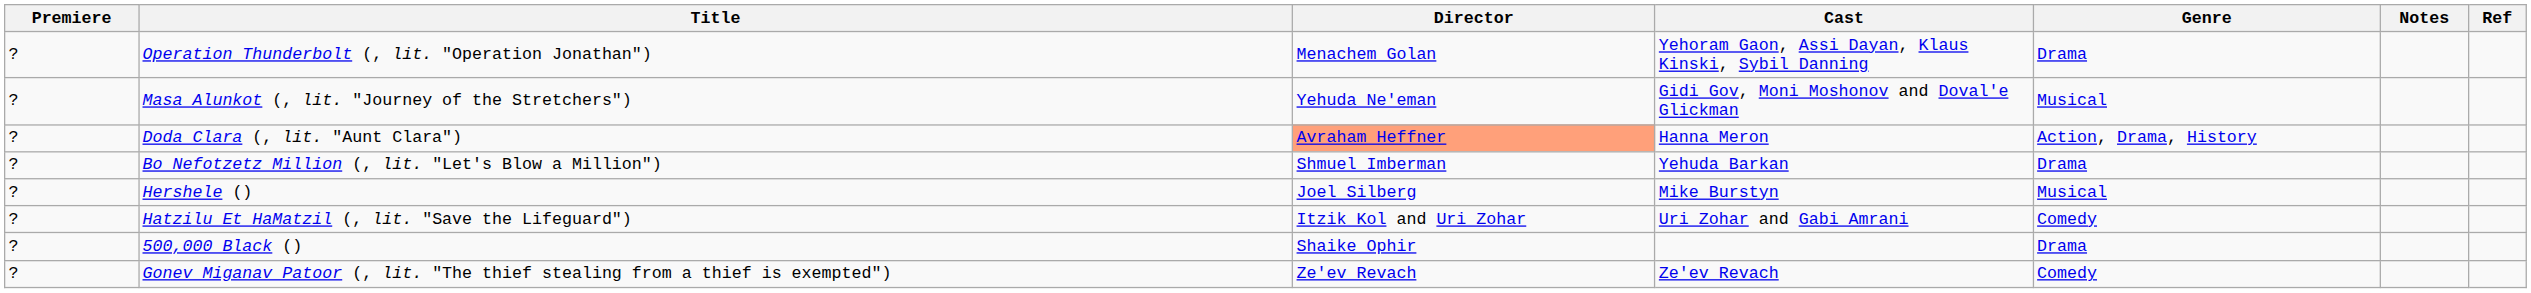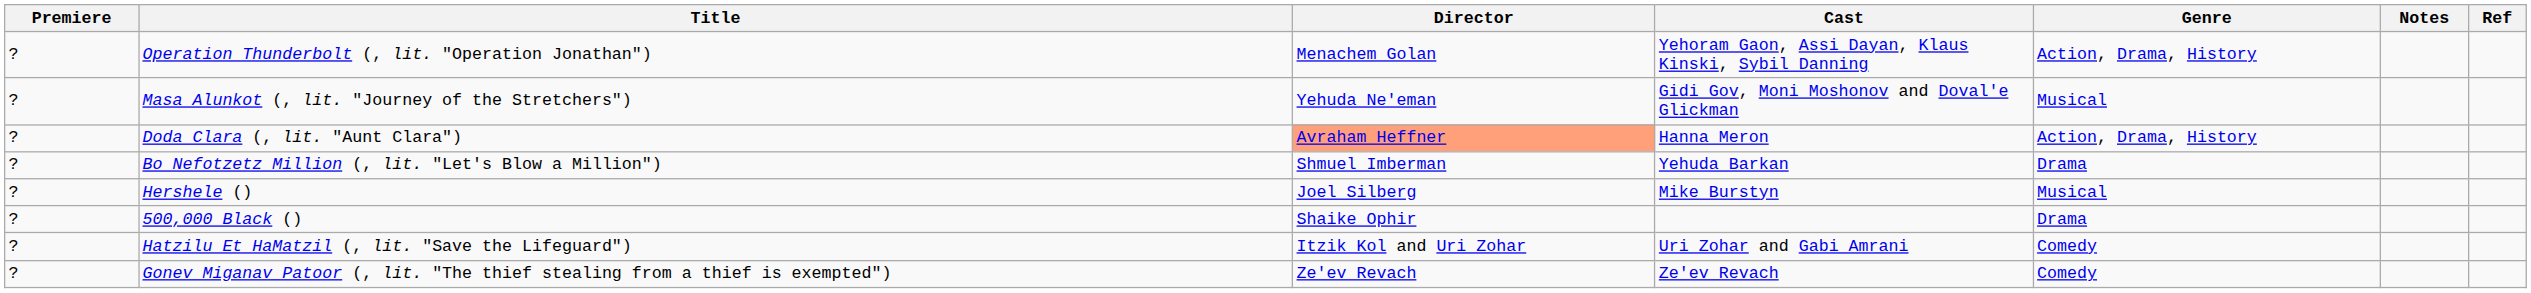Operation Thunderbolt (, lit. "Operation Jonathan") | Genre: Drama -> Action, Drama, History
rows swapped: 500,000 Black () <-> Hatzilu Et HaMatzil (, lit. "Save the Lifeguard")
